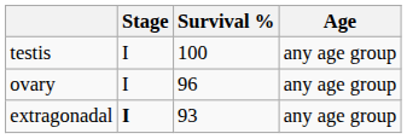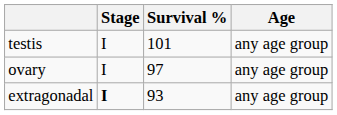testis | Survival %: 100 -> 101
ovary | Survival %: 96 -> 97
